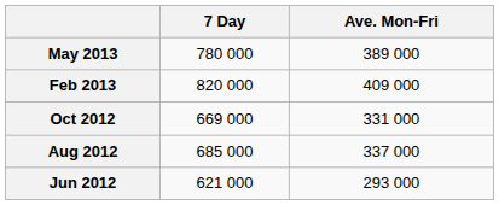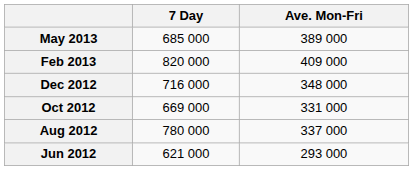May 2013 | 7 Day: 780 000 -> 685 000
+ row: Dec 2012 | 716 000 | 348 000
Aug 2012 | 7 Day: 685 000 -> 780 000
